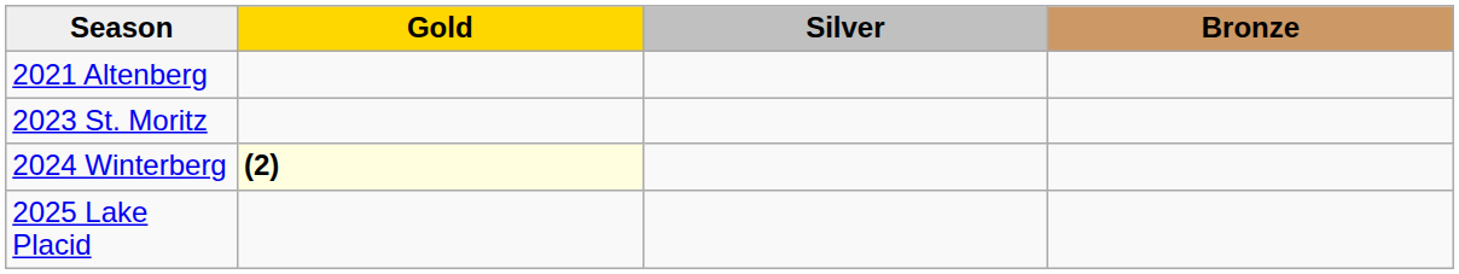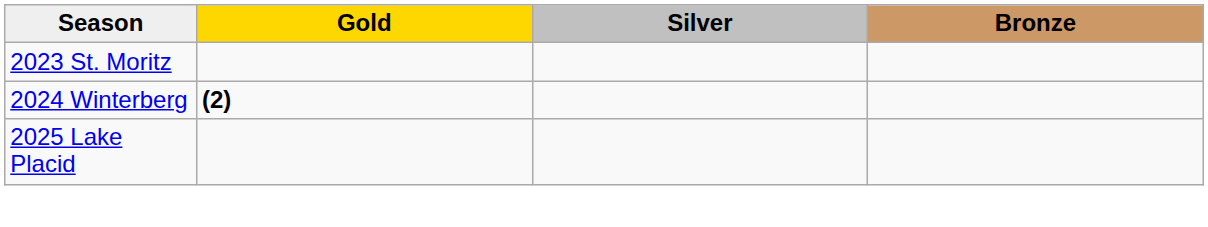- row: 2021 Altenberg
2024 Winterberg | Gold: lightyellow background -> no background
